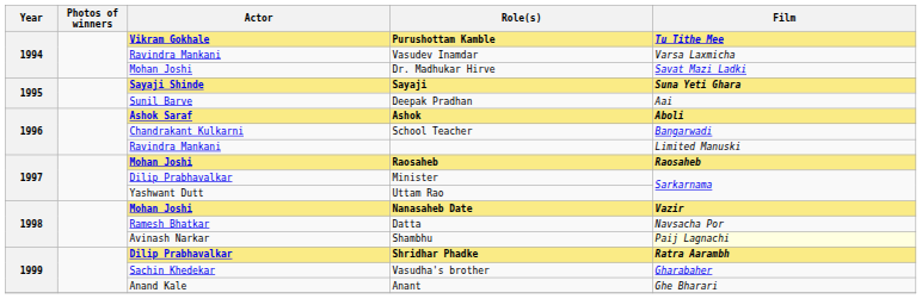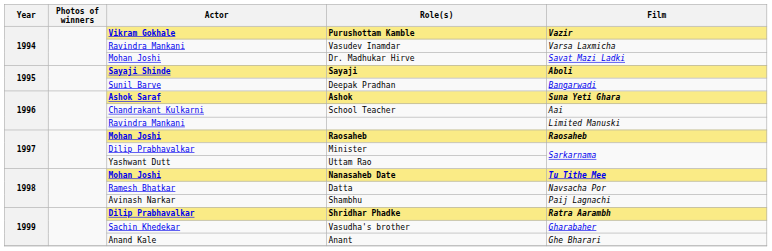Purushottam Kamble | Film: Tu Tithe Mee -> Vazir
Sayaji | Film: Suna Yeti Ghara -> Aboli
Deepak Pradhan | Film: Aai -> Bangarwadi
Ashok | Film: Aboli -> Suna Yeti Ghara
School Teacher | Film: Bangarwadi -> Aai
Nanasaheb Date | Film: Vazir -> Tu Tithe Mee
Shambhu | Film: lightyellow background -> no background
